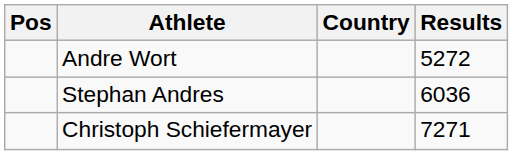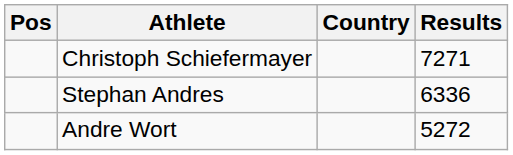rows swapped: Christoph Schiefermayer <-> Andre Wort
Stephan Andres | Results: 6036 -> 6336
